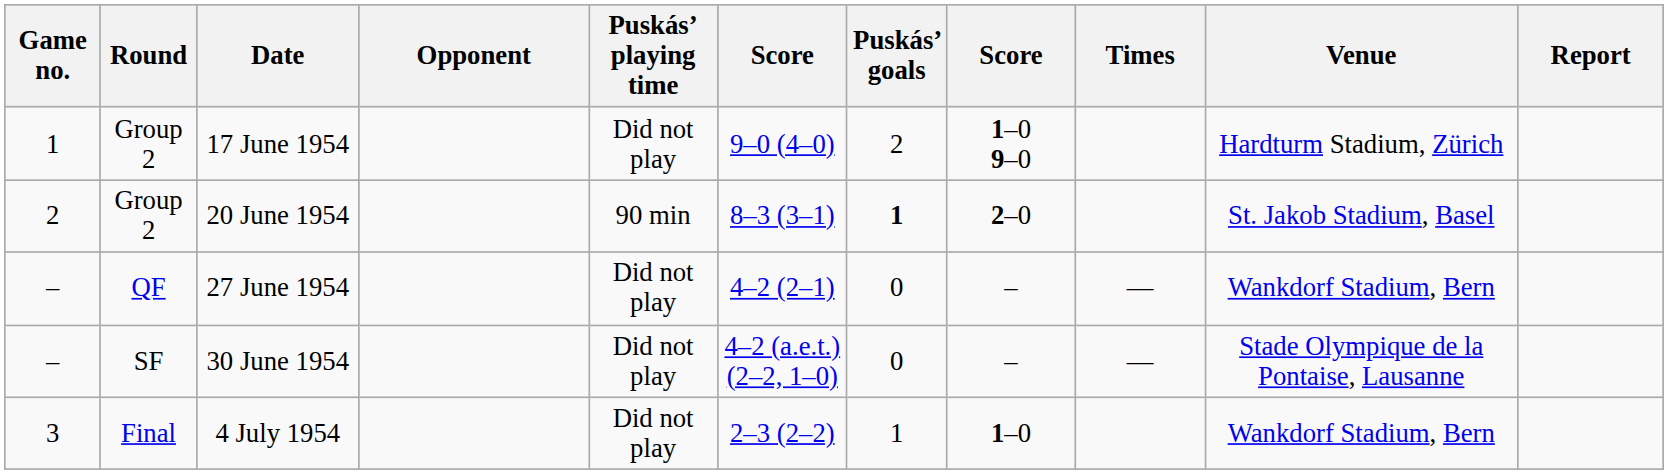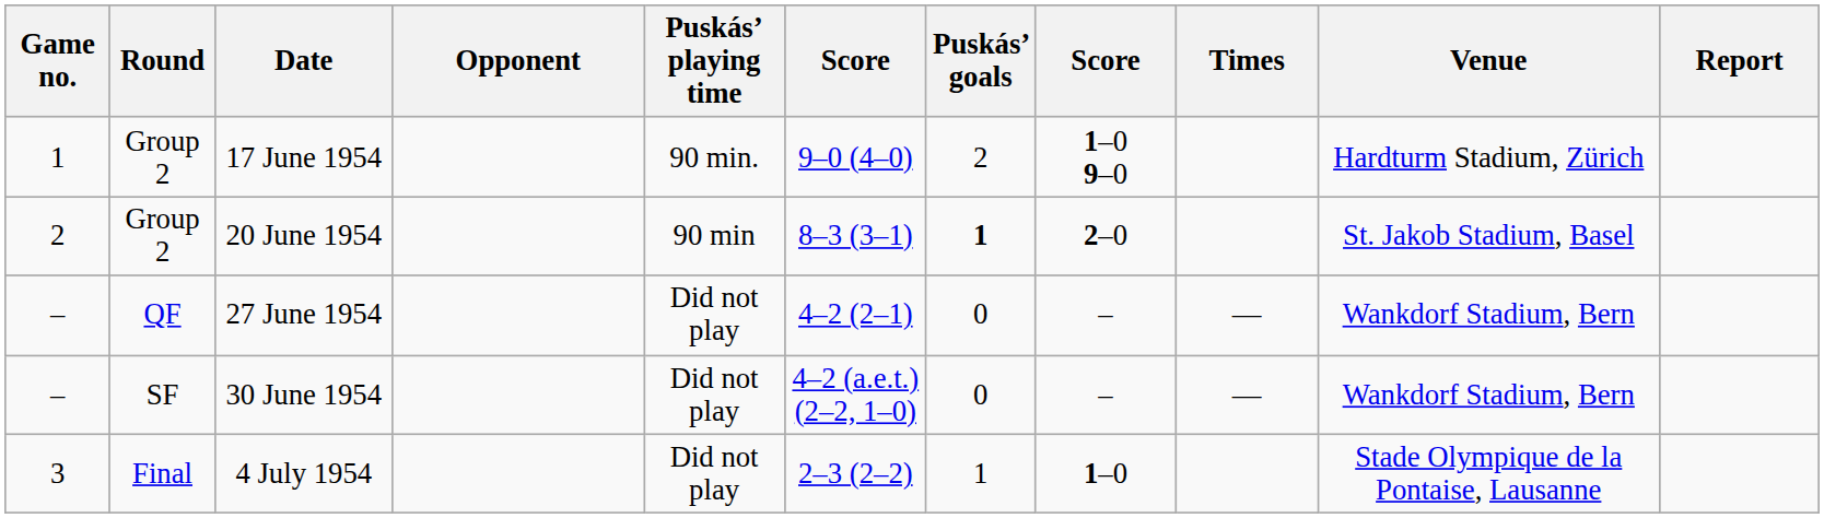17 June 1954 | Puskás’ playing time: Did not play -> 90 min.
30 June 1954 | Venue: Stade Olympique de la Pontaise, Lausanne -> Wankdorf Stadium, Bern
4 July 1954 | Venue: Wankdorf Stadium, Bern -> Stade Olympique de la Pontaise, Lausanne
